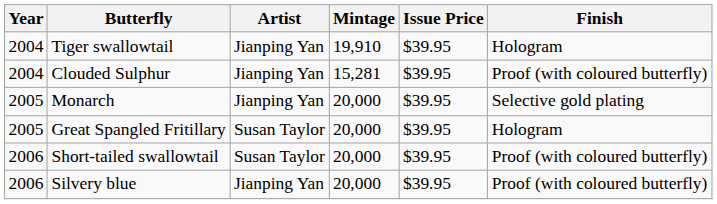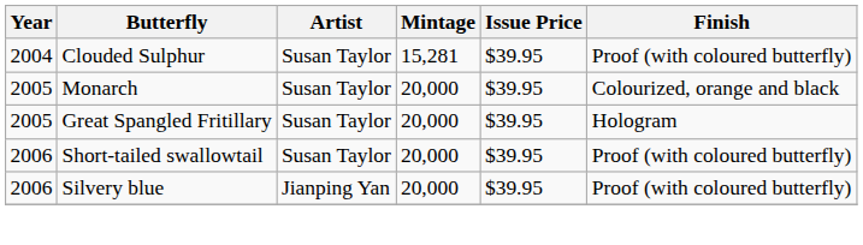- row: 2004 | Tiger swallowtail | Jianping Yan | 19,910 | $39.95 | Hologram
Clouded Sulphur | Artist: Jianping Yan -> Susan Taylor
Monarch | Artist: Jianping Yan -> Susan Taylor
Monarch | Finish: Selective gold plating -> Colourized, orange and black
